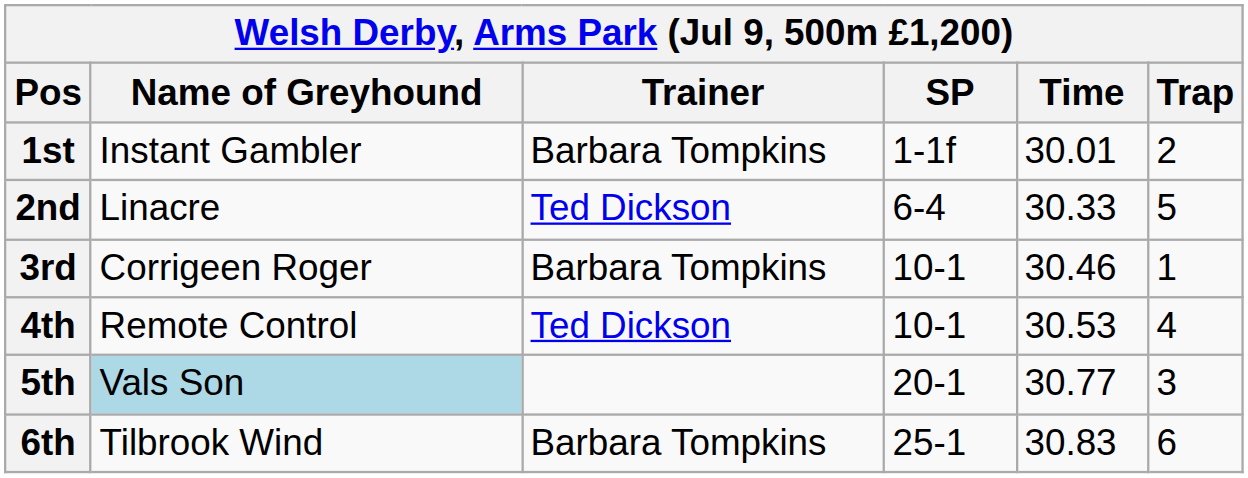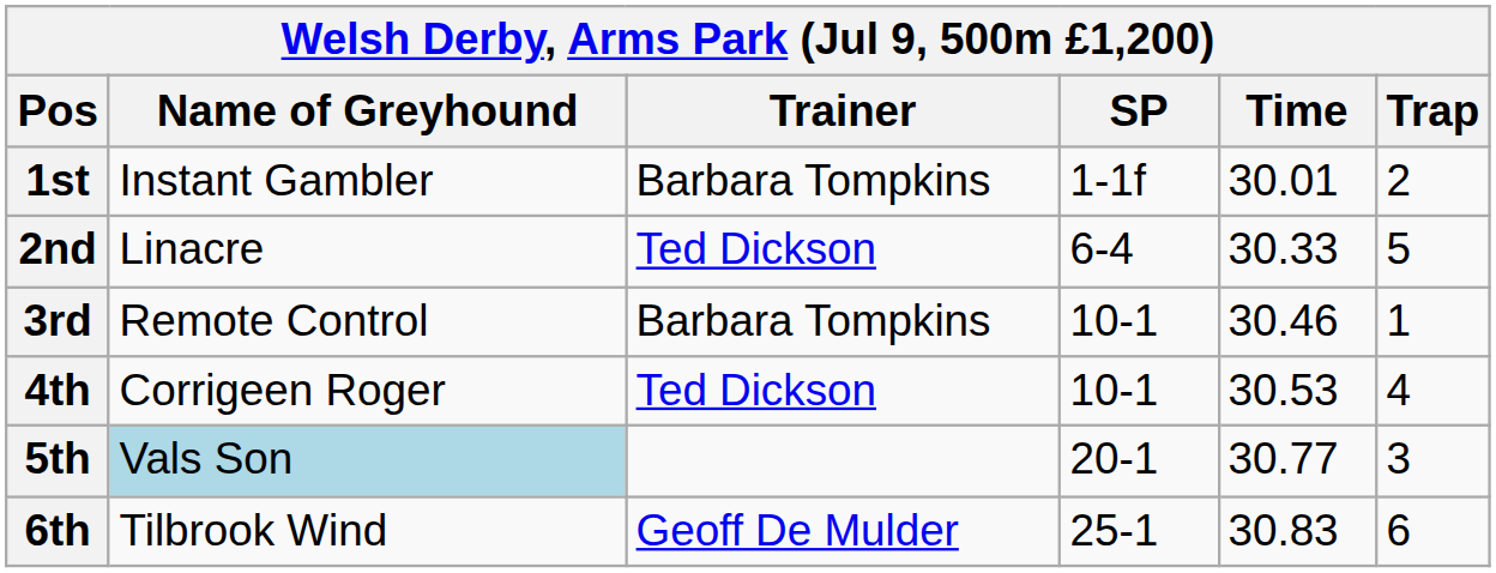3rd | Name of Greyhound: Corrigeen Roger -> Remote Control
4th | Name of Greyhound: Remote Control -> Corrigeen Roger
6th | Trainer: Barbara Tompkins -> Geoff De Mulder
